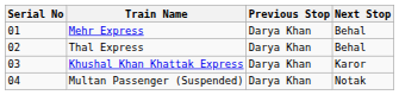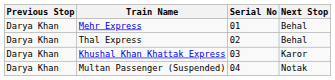columns swapped: Serial No <-> Previous Stop
